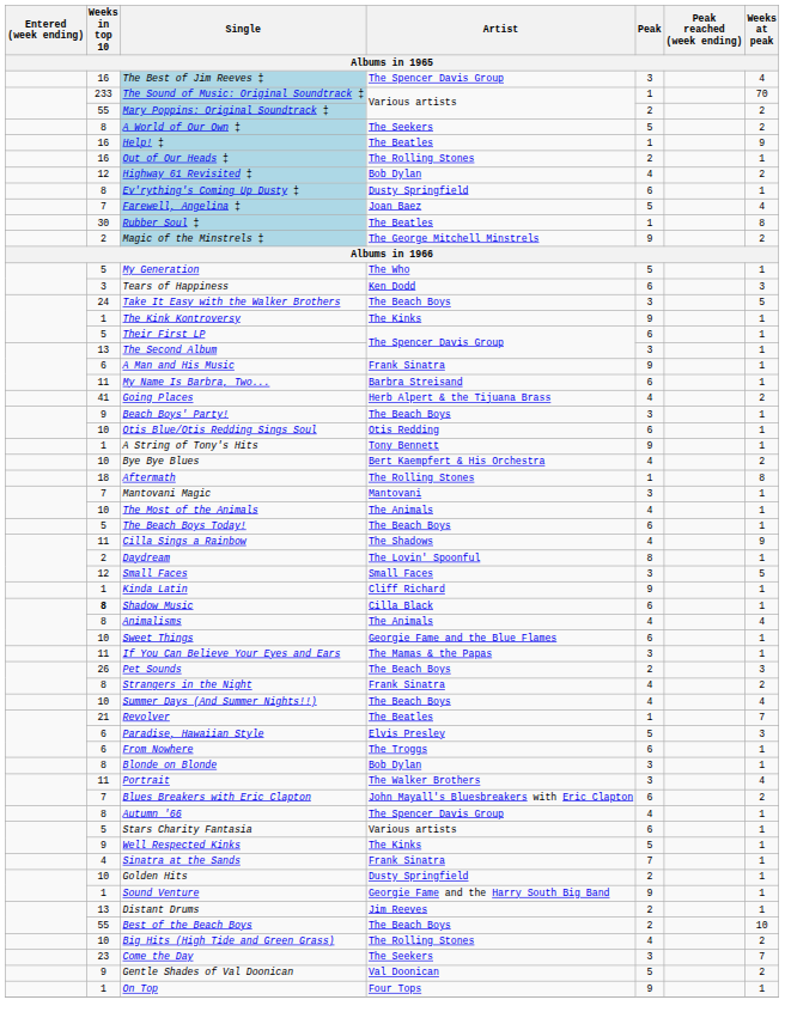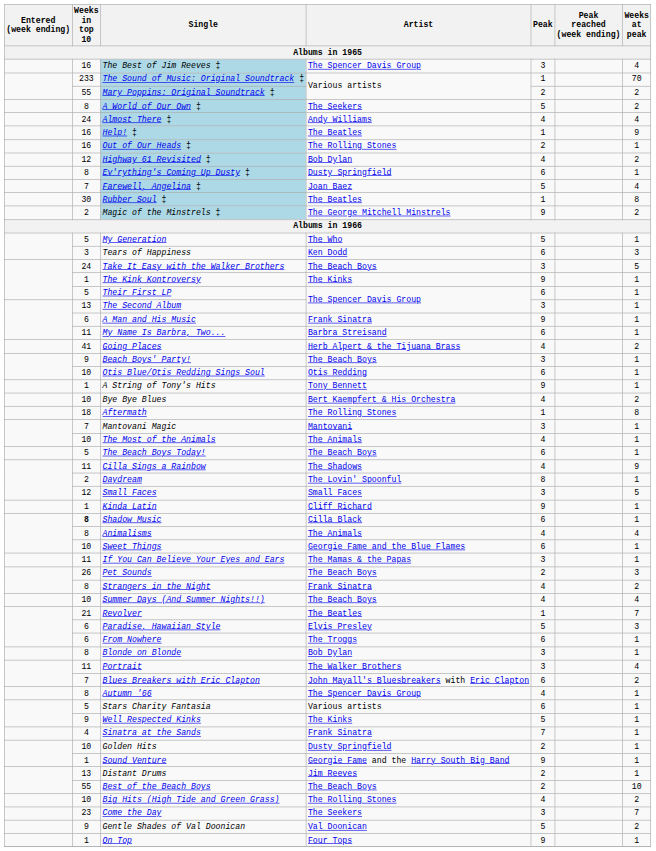+ row: 24 | Almost There ‡ | Andy Williams | 4 | 4
